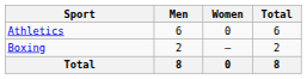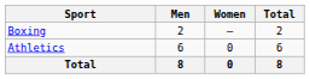rows swapped: Athletics <-> Boxing
